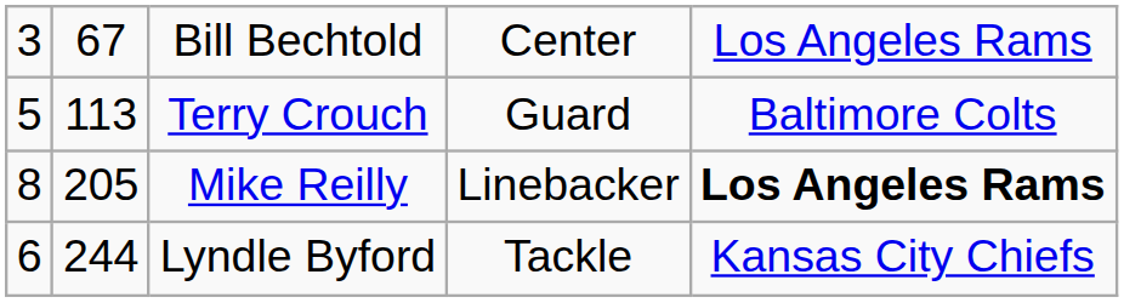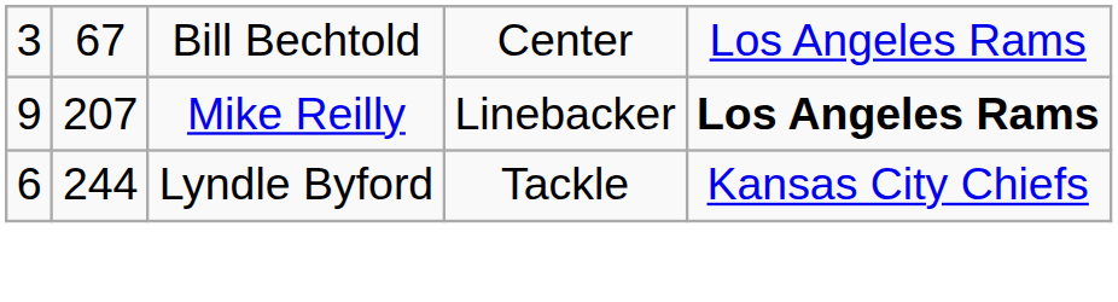- row: 5 | 113 | Terry Crouch | Guard | Baltimore Colts
Mike Reilly | column 1: 8 -> 9
Mike Reilly | column 2: 205 -> 207
